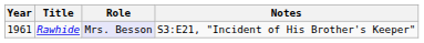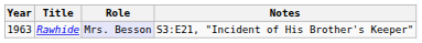Rawhide | Year: 1961 -> 1963
